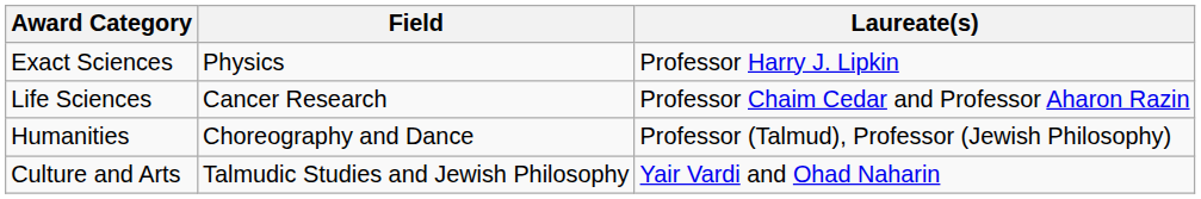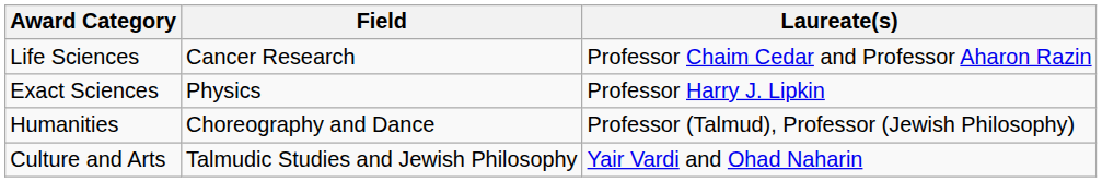rows swapped: Exact Sciences <-> Life Sciences
